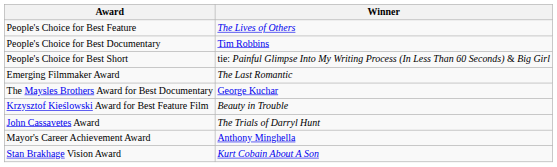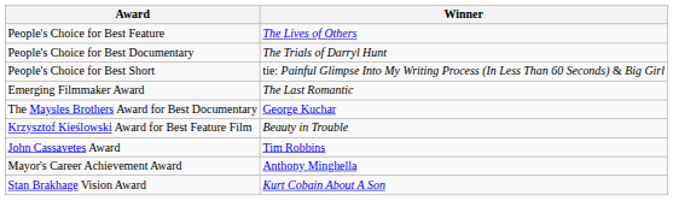People's Choice for Best Documentary | Winner: Tim Robbins -> The Trials of Darryl Hunt
John Cassavetes Award | Winner: The Trials of Darryl Hunt -> Tim Robbins
